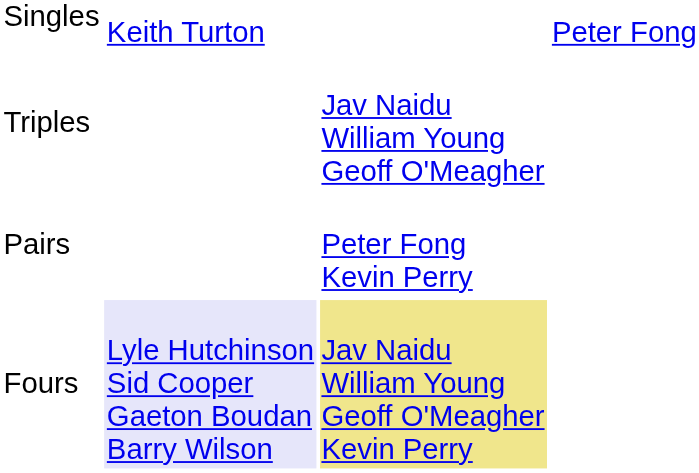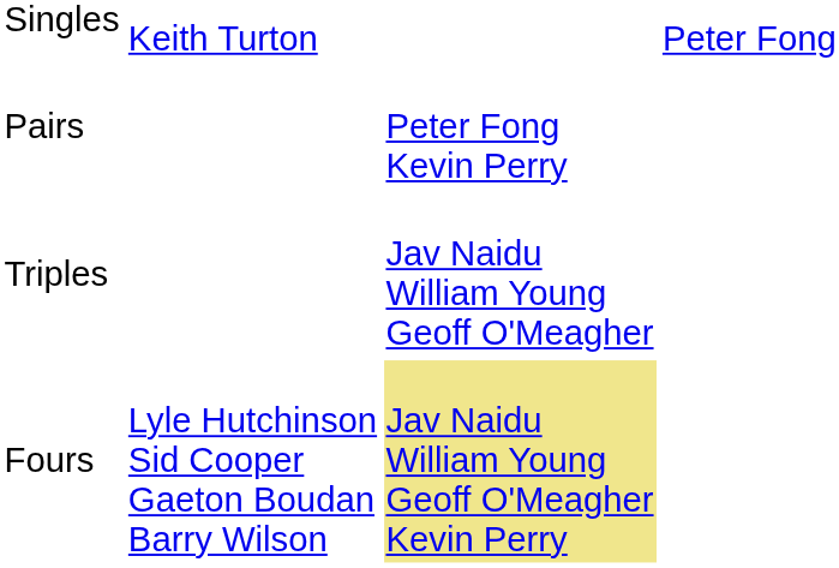rows swapped: Pairs <-> Triples
Fours | column 2: lavender background -> no background
